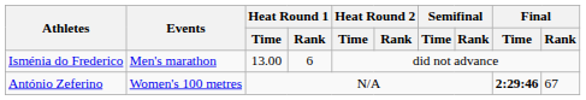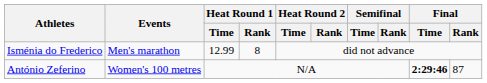Isménia do Frederico | Heat Round 1 / Time: 13.00 -> 12.99
Isménia do Frederico | Heat Round 1 / Rank: 6 -> 8
António Zeferino | Final / Rank: 67 -> 87
